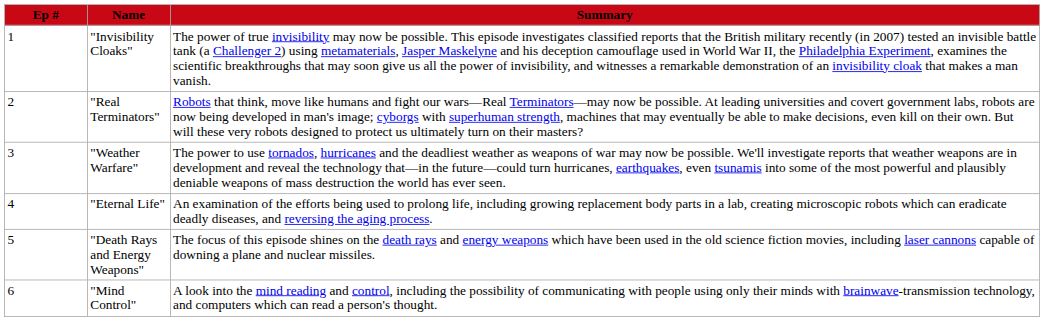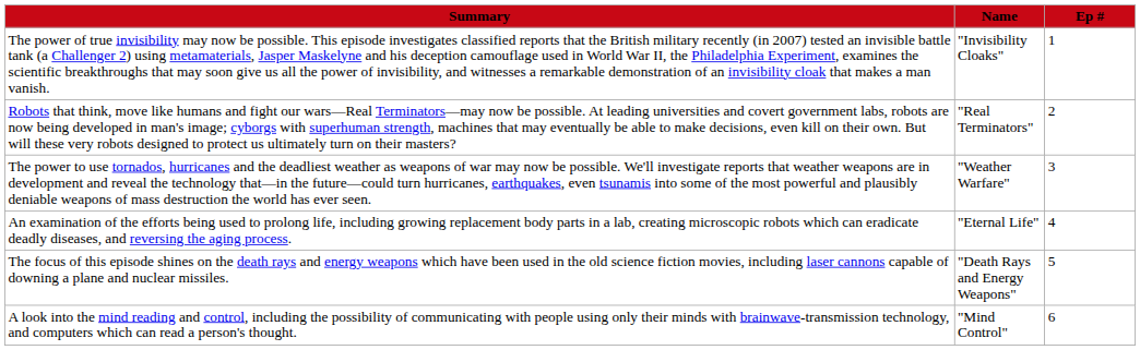columns swapped: Ep # <-> Summary
